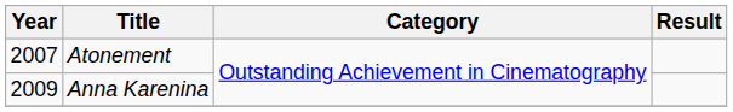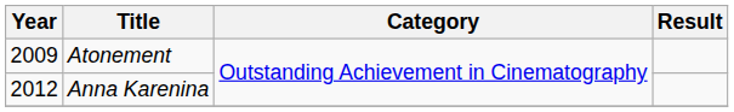Atonement | Year: 2007 -> 2009
Anna Karenina | Year: 2009 -> 2012
